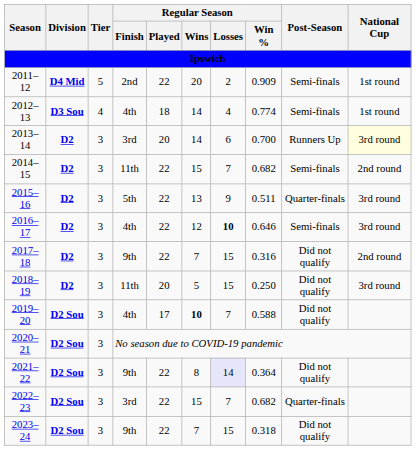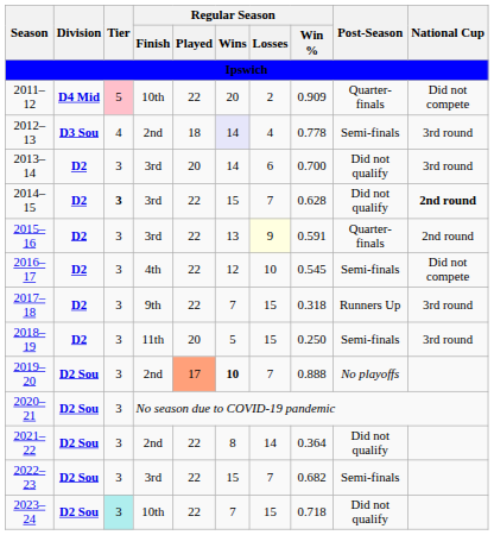2011–12 | Tier: no background -> pink background
2011–12 | Regular Season / Finish: 2nd -> 10th
2011–12 | Post-Season: Semi-finals -> Quarter-finals
2011–12 | National Cup: 1st round -> Did not compete
2012–13 | Regular Season / Finish: 4th -> 2nd
2012–13 | Regular Season / Wins: no background -> lavender background
2012–13 | Regular Season / Win %: 0.774 -> 0.778
2012–13 | National Cup: 1st round -> 3rd round
2013–14 | Post-Season: Runners Up -> Did not qualify
2013–14 | National Cup: lightyellow background -> no background
2014–15 | Tier: normal -> bold
2014–15 | Regular Season / Finish: 11th -> 3rd
2014–15 | Regular Season / Win %: 0.682 -> 0.628
2014–15 | Post-Season: Semi-finals -> Did not qualify
2014–15 | National Cup: normal -> bold
2015–16 | Regular Season / Finish: 5th -> 3rd
2015–16 | Regular Season / Losses: no background -> lightyellow background
2015–16 | Regular Season / Win %: 0.511 -> 0.591
2015–16 | National Cup: 3rd round -> 2nd round
2016–17 | Regular Season / Losses: bold -> normal
2016–17 | Regular Season / Win %: 0.646 -> 0.545
2016–17 | National Cup: 3rd round -> Did not compete
2017–18 | Regular Season / Win %: 0.316 -> 0.318
2017–18 | Post-Season: Did not qualify -> Runners Up
2017–18 | National Cup: 2nd round -> 3rd round
2018–19 | Post-Season: Did not qualify -> Semi-finals
2019–20 | Regular Season / Finish: 4th -> 2nd
2019–20 | Regular Season / Played: no background -> lightsalmon background
2019–20 | Regular Season / Win %: 0.588 -> 0.888
2019–20 | Post-Season: Did not qualify -> No playoffs
2021–22 | Regular Season / Finish: 9th -> 2nd
2021–22 | Regular Season / Losses: lavender background -> no background
2022–23 | Post-Season: Quarter-finals -> Semi-finals
2023–24 | Tier: no background -> paleturquoise background
2023–24 | Regular Season / Finish: 9th -> 10th
2023–24 | Regular Season / Win %: 0.318 -> 0.718
